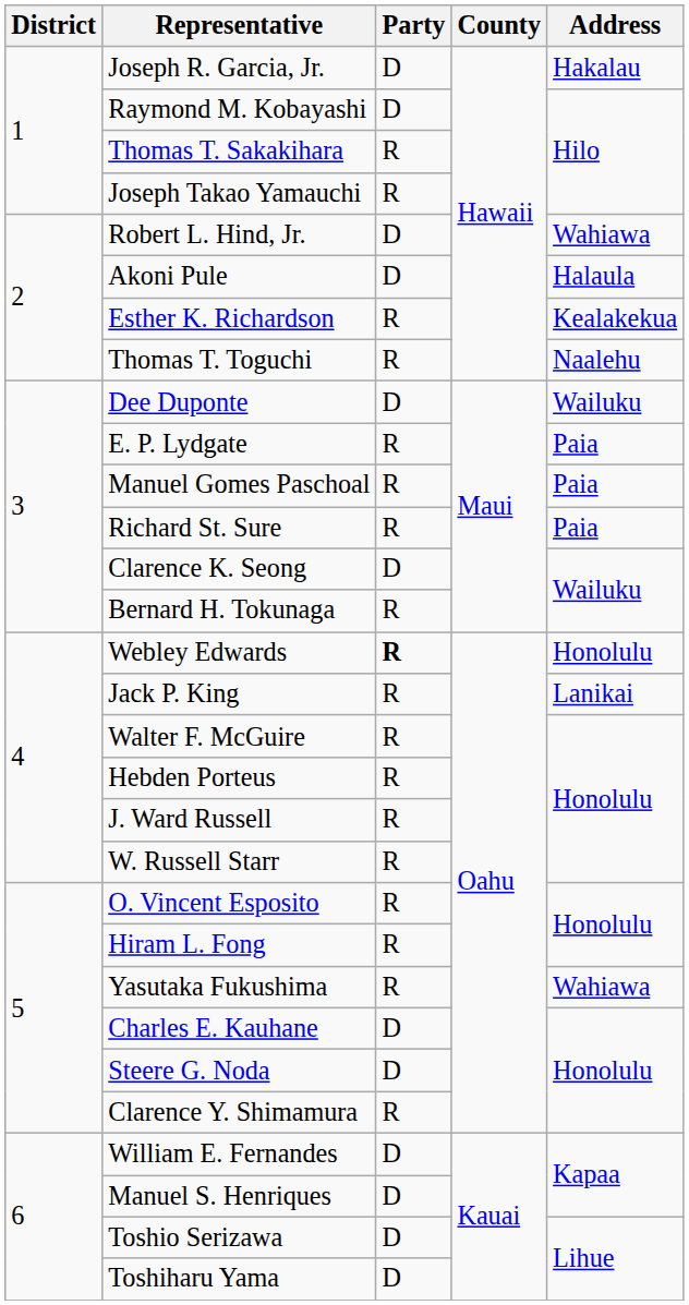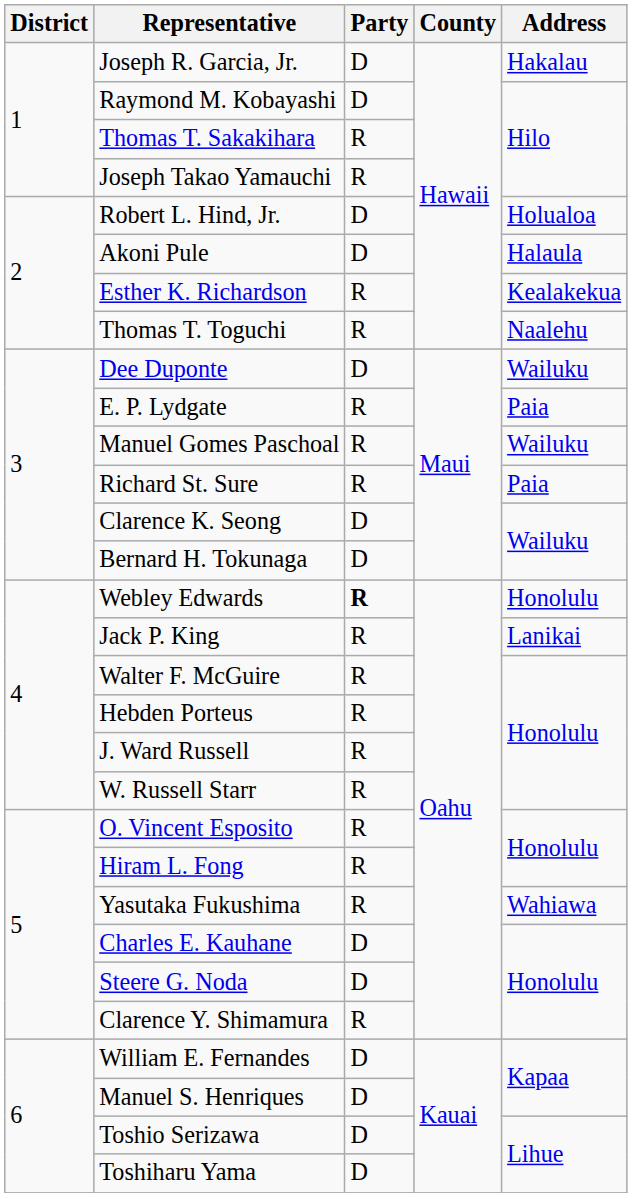Robert L. Hind, Jr. | Address: Wahiawa -> Holualoa
Manuel Gomes Paschoal | Address: Paia -> Wailuku
Bernard H. Tokunaga | Party: R -> D
